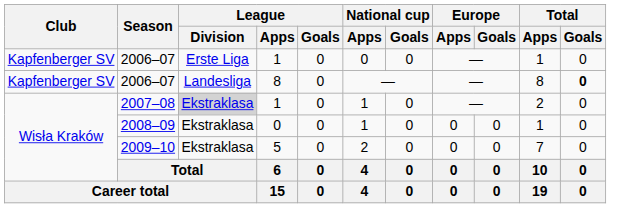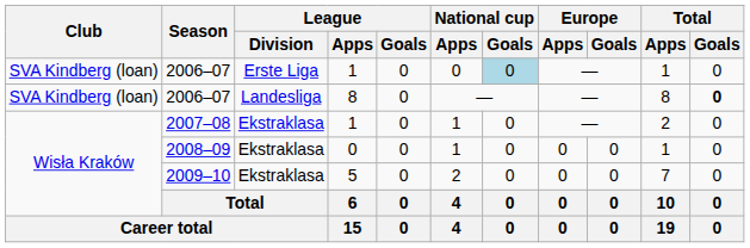2006–07 / 1 | Club: Kapfenberger SV -> SVA Kindberg (loan)
2006–07 / 1 | National cup / Goals: no background -> lightblue background
2006–07 / 8 | Club: Kapfenberger SV -> SVA Kindberg (loan)
2007–08 | League / Division: lightgrey background -> no background
